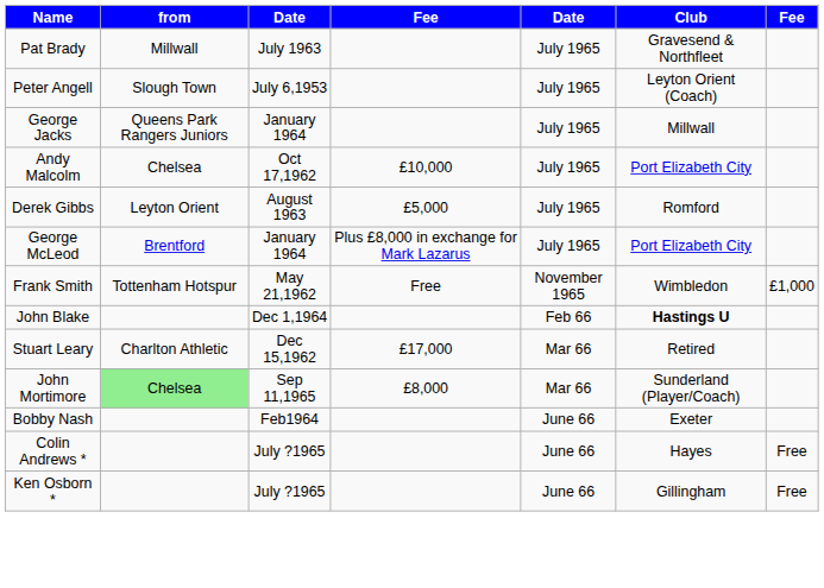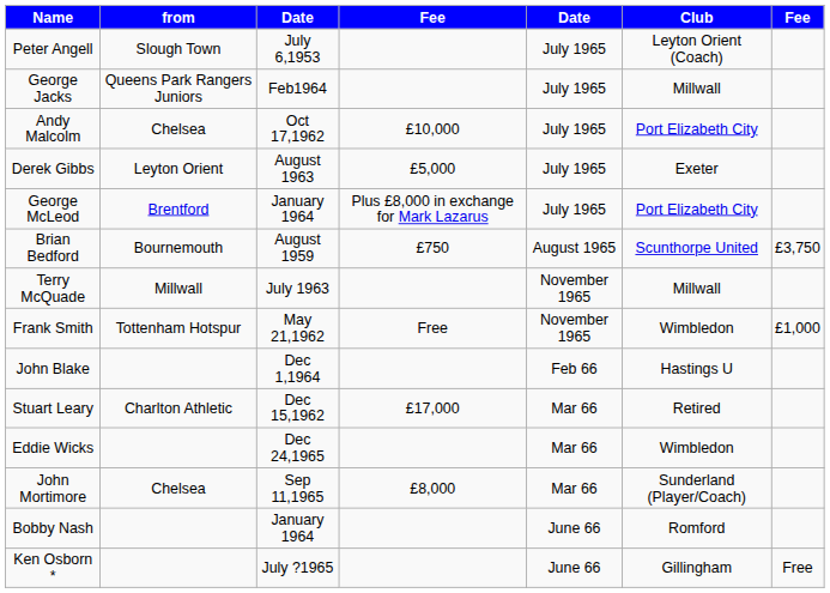- row: Pat Brady | Millwall | July 1963 | July 1965 | Gravesend & Northfleet
George Jacks | column 3: January 1964 -> Feb1964
Derek Gibbs | Club: Romford -> Exeter
+ row: Brian Bedford | Bournemouth | August 1959 | £750 | August 1965 | Scunthorpe United | £3,750
+ row: Terry McQuade | Millwall | July 1963 | November 1965 | Millwall
John Blake | Club: bold -> normal
+ row: Eddie Wicks | Dec 24,1965 | Mar 66 | Wimbledon
John Mortimore | from: lightgreen background -> no background
Bobby Nash | column 3: Feb1964 -> January 1964
Bobby Nash | Club: Exeter -> Romford
- row: Colin Andrews * | July ?1965 | June 66 | Hayes | Free
